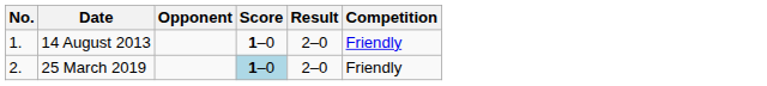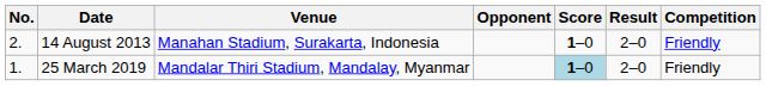+ column: Venue | Manahan Stadium, Surakarta, Indonesia | Mandalar Thiri Stadium, Mandalay, Myanmar
14 August 2013 | No.: 1. -> 2.
25 March 2019 | No.: 2. -> 1.
